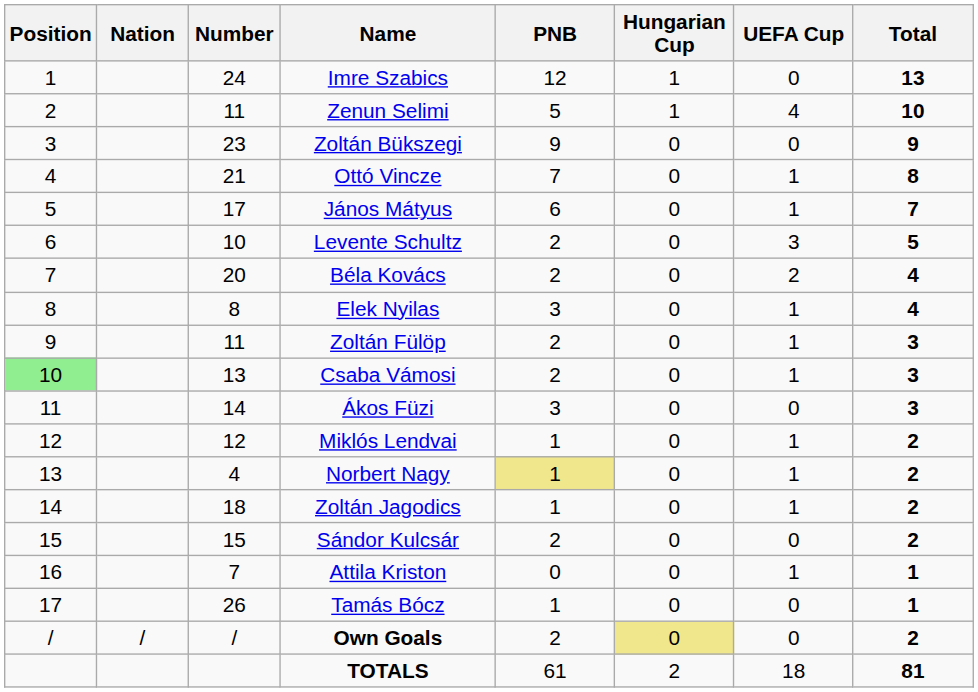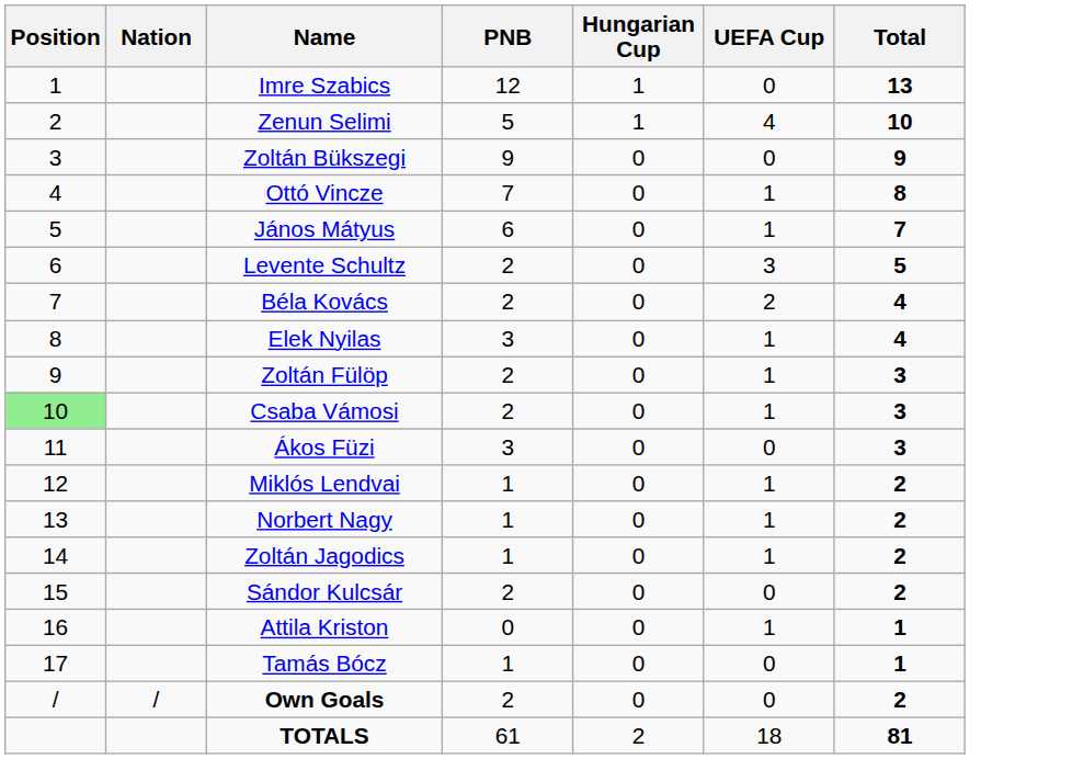- column: Number | 24 | 11 | 23 | 21 | 17 | 10 | 20 | 8 | 11 | 13 | 14 | 12 | 4 | 18 | 15 | 7 | 26 | /
Norbert Nagy | PNB: khaki background -> no background
Own Goals | Hungarian Cup: khaki background -> no background
